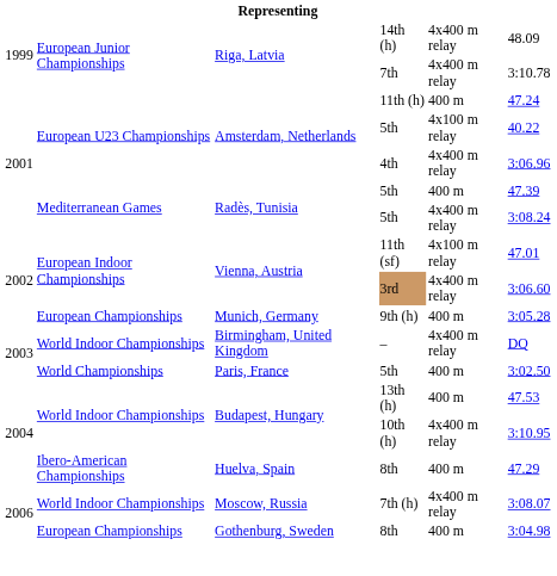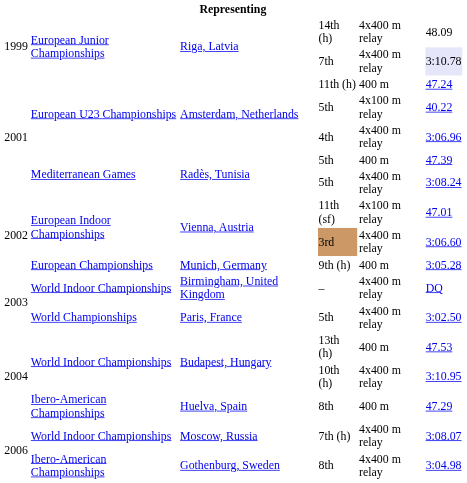7th | column 6: no background -> lavender background
Paris, France / 5th | column 5: 400 m -> 4x400 m relay
Gothenburg, Sweden / 8th | column 2: European Championships -> Ibero-American Championships
Gothenburg, Sweden / 8th | column 5: 400 m -> 4x400 m relay
